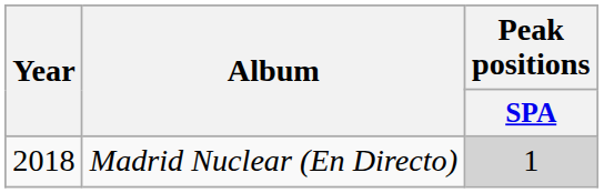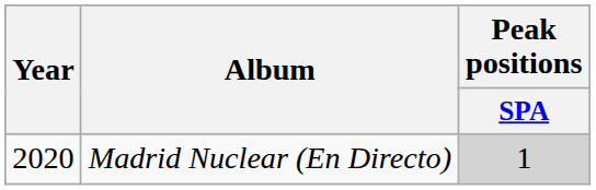Madrid Nuclear (En Directo) | Year: 2018 -> 2020
